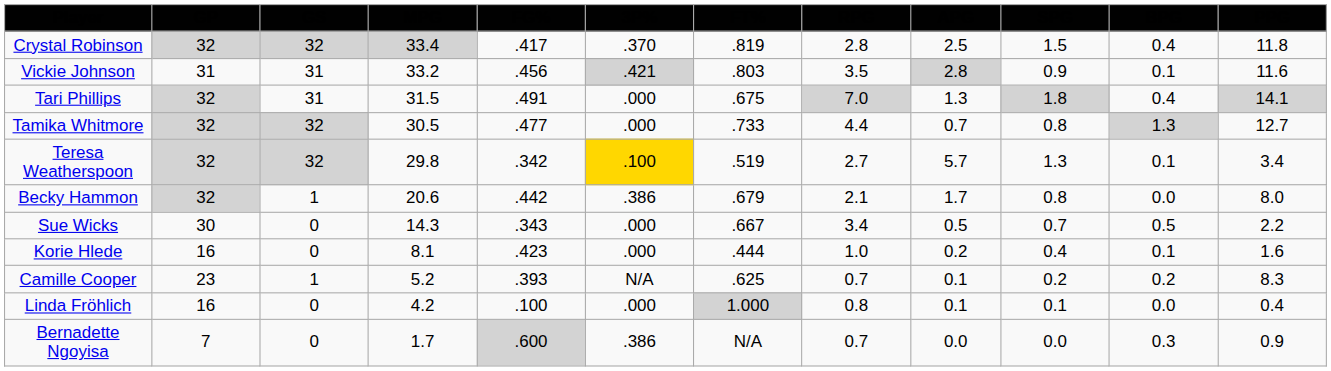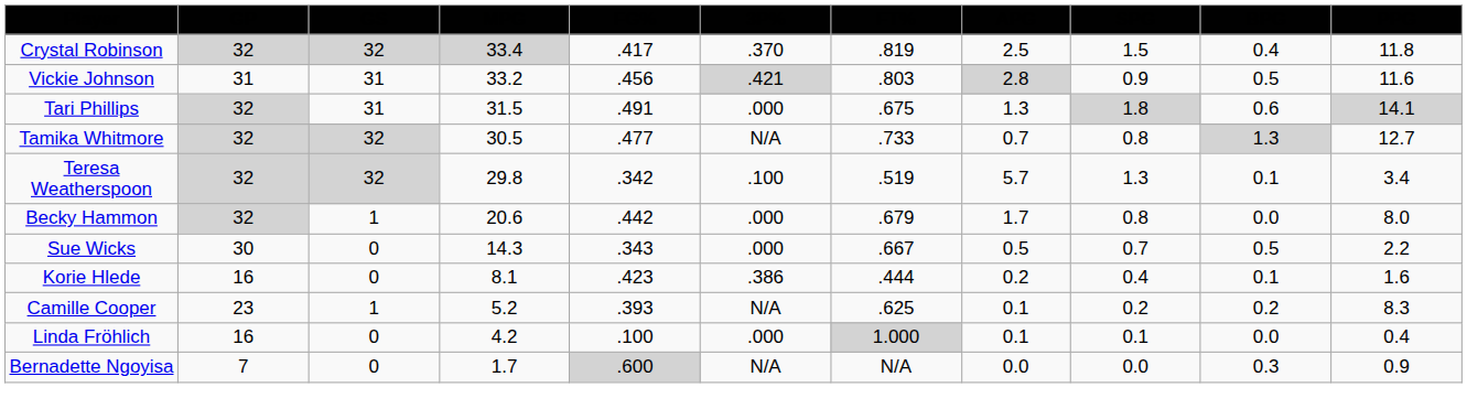- column: RPG | 2.8 | 3.5 | 7.0 | 4.4 | 2.7 | 2.1 | 3.4 | 1.0 | 0.7 | 0.8 | 0.7
Vickie Johnson | BPG: 0.1 -> 0.5
Tari Phillips | BPG: 0.4 -> 0.6
Tamika Whitmore | 3P%: .000 -> N/A
Teresa Weatherspoon | 3P%: gold background -> no background
Becky Hammon | 3P%: .386 -> .000
Korie Hlede | 3P%: .000 -> .386
Bernadette Ngoyisa | 3P%: .386 -> N/A
